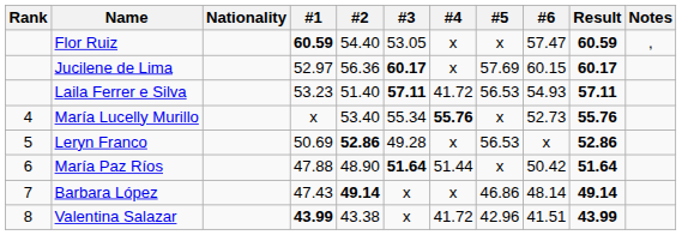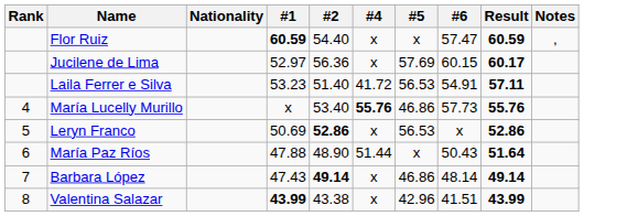- column: #3 | 53.05 | 60.17 | 57.11 | 55.34 | 49.28 | 51.64 | x | x
Laila Ferrer e Silva | #6: 54.93 -> 54.91
María Lucelly Murillo | #5: x -> 46.86
María Lucelly Murillo | #6: 52.73 -> 57.73
María Paz Ríos | #6: 50.42 -> 50.43
Valentina Salazar | #4: 41.72 -> x
